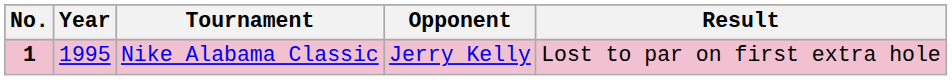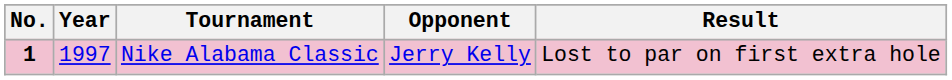Nike Alabama Classic | Year: 1995 -> 1997
